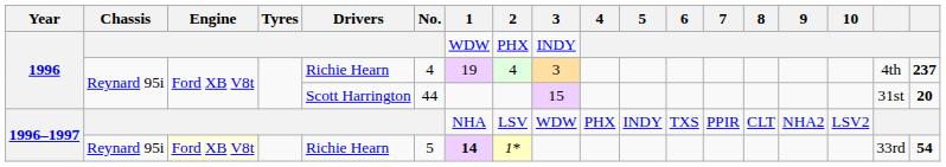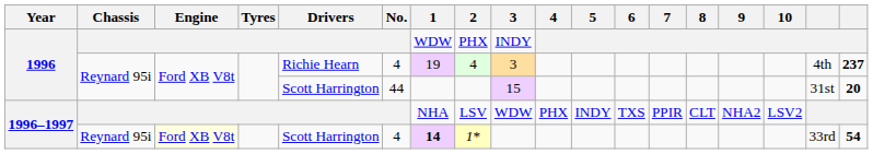1996–1997 / Reynard 95i | Drivers: Richie Hearn -> Scott Harrington
1996–1997 / Reynard 95i | No.: 5 -> 4
